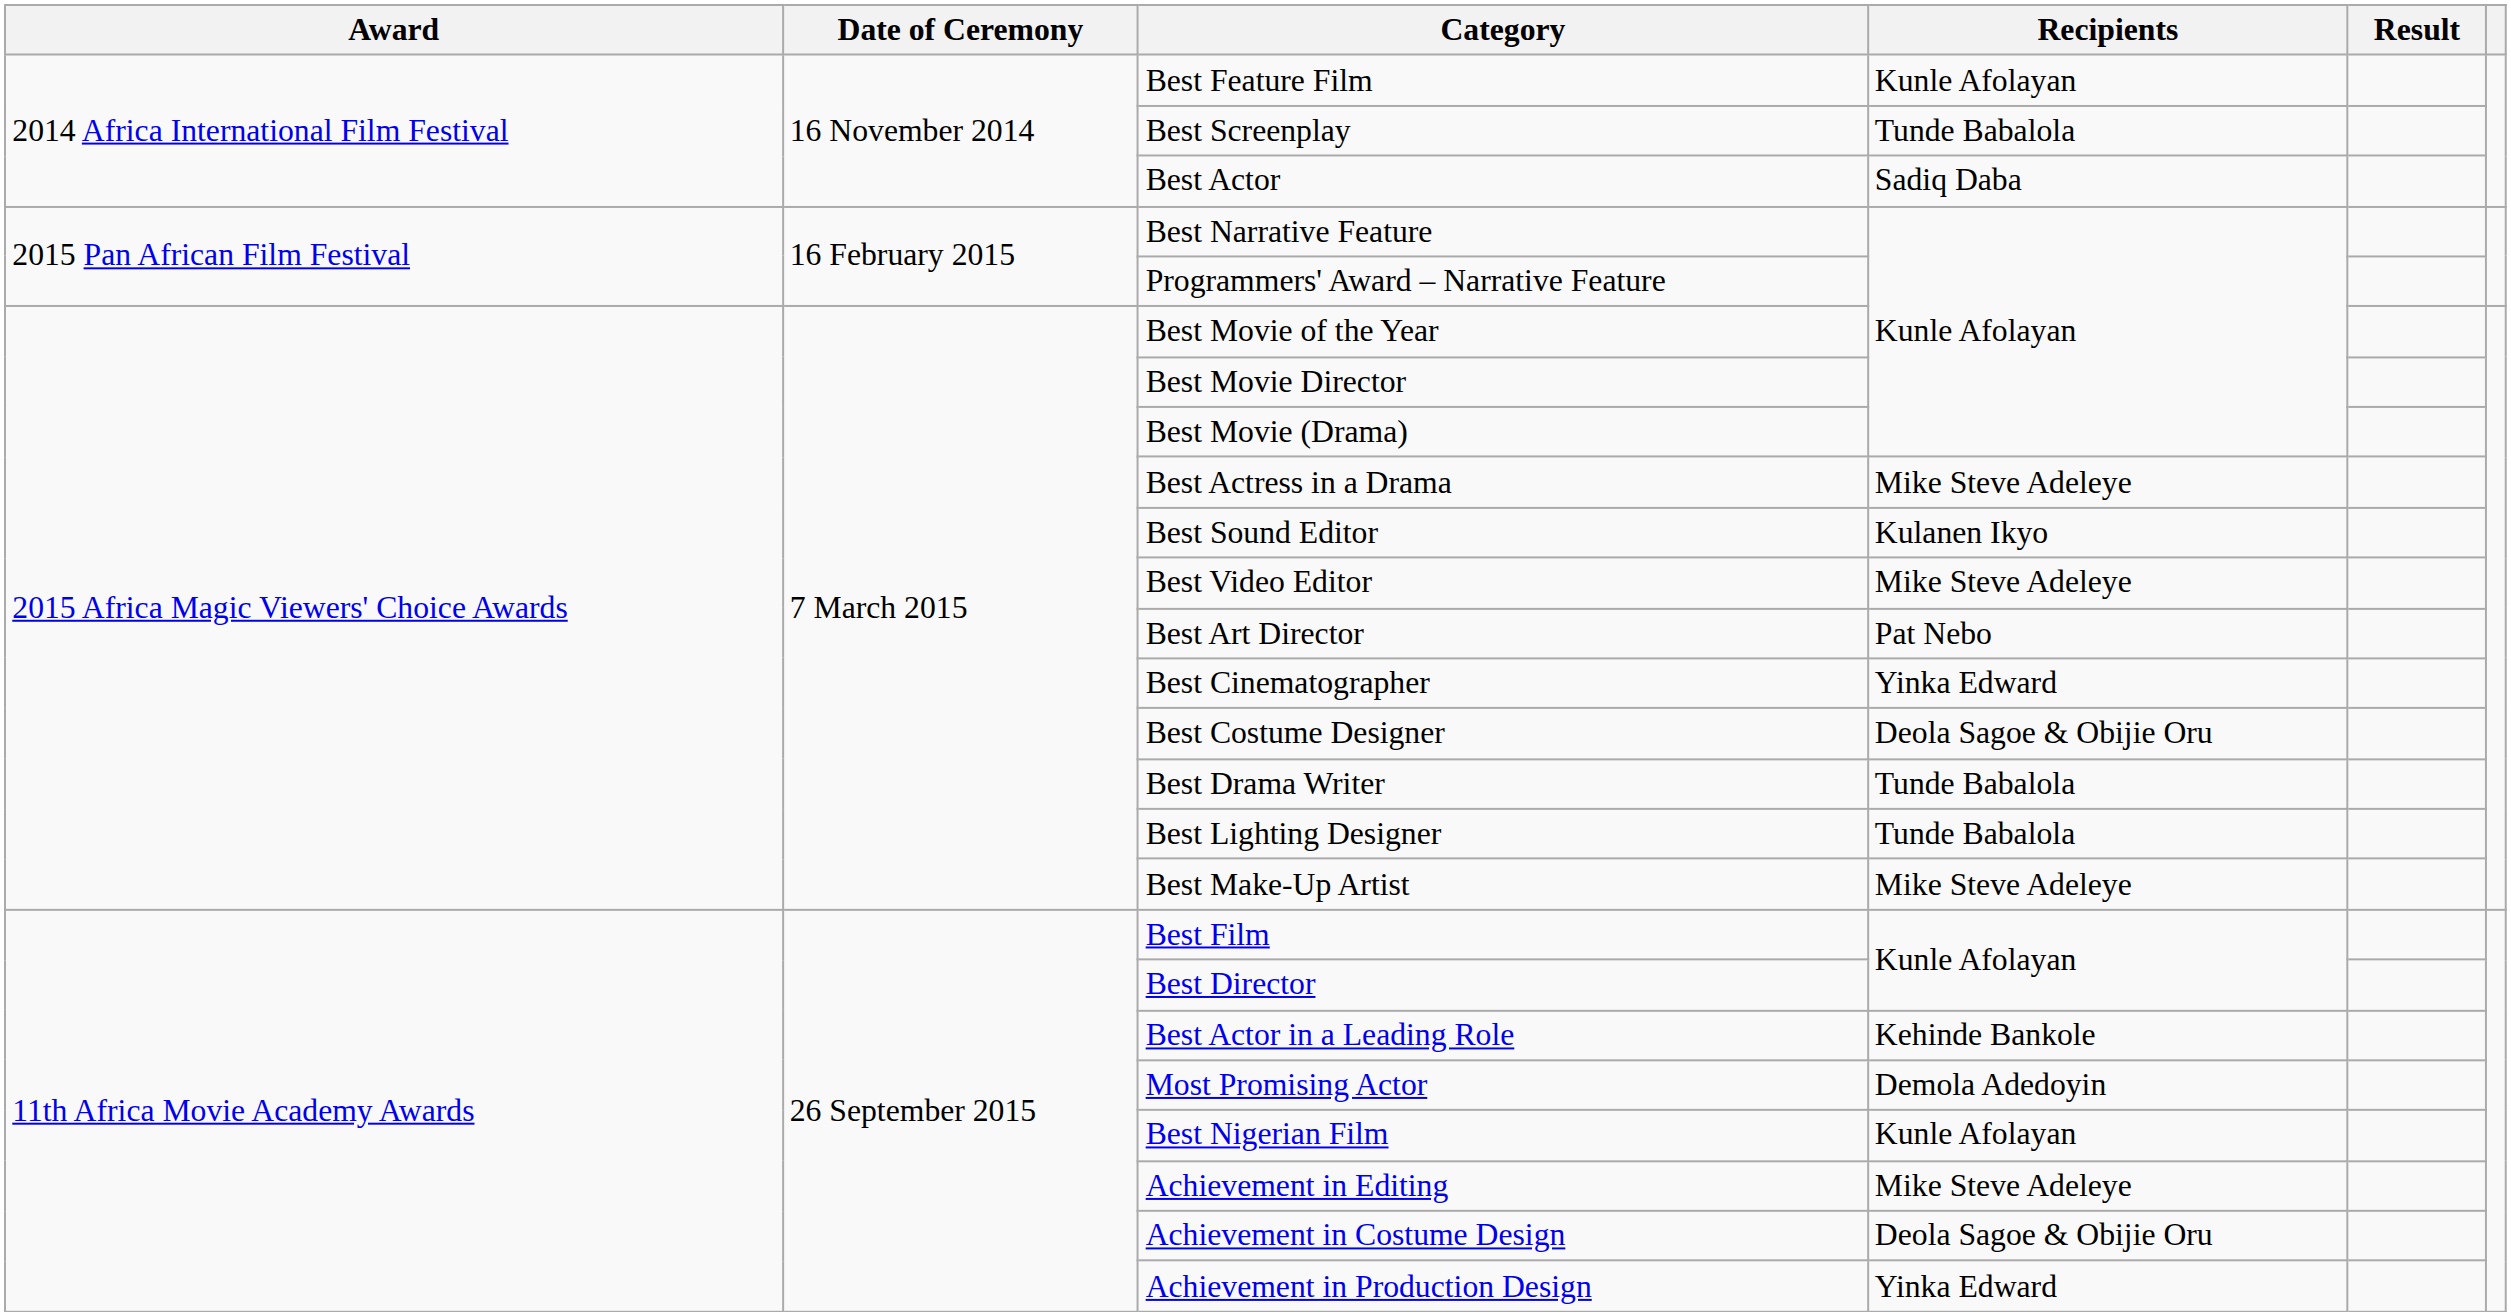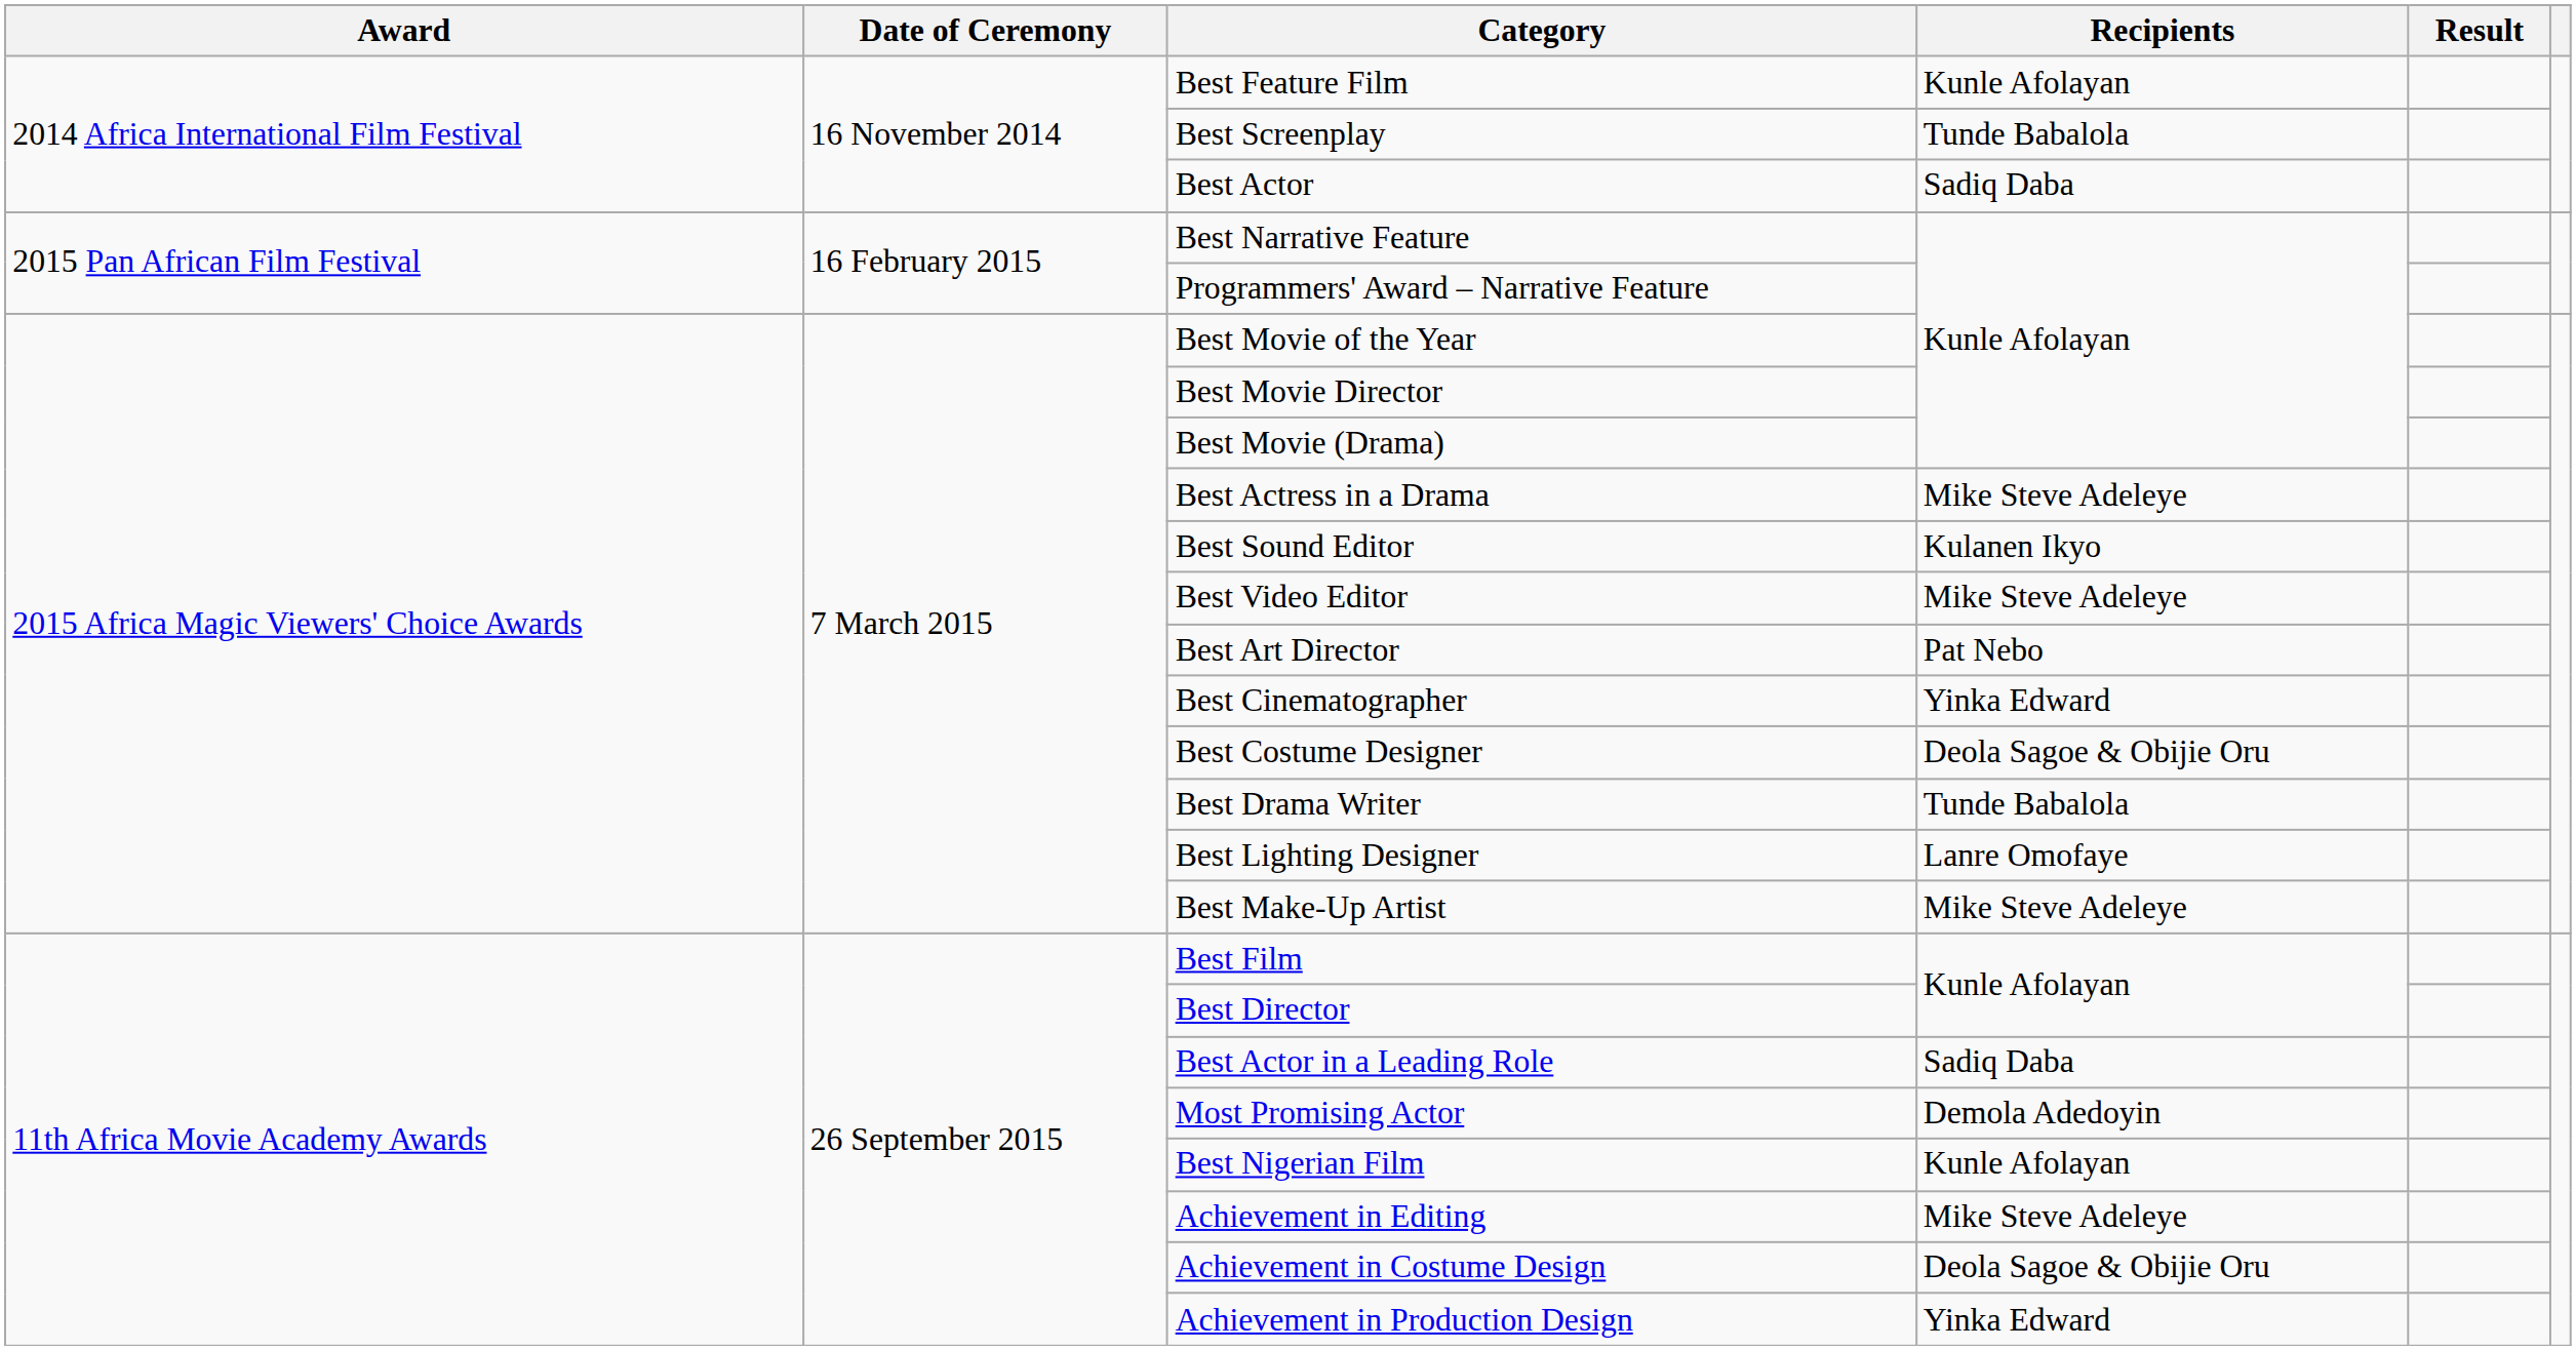Best Lighting Designer | Recipients: Tunde Babalola -> Lanre Omofaye
Best Actor in a Leading Role | Recipients: Kehinde Bankole -> Sadiq Daba
